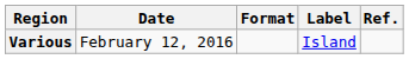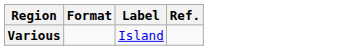- column: Date | February 12, 2016
